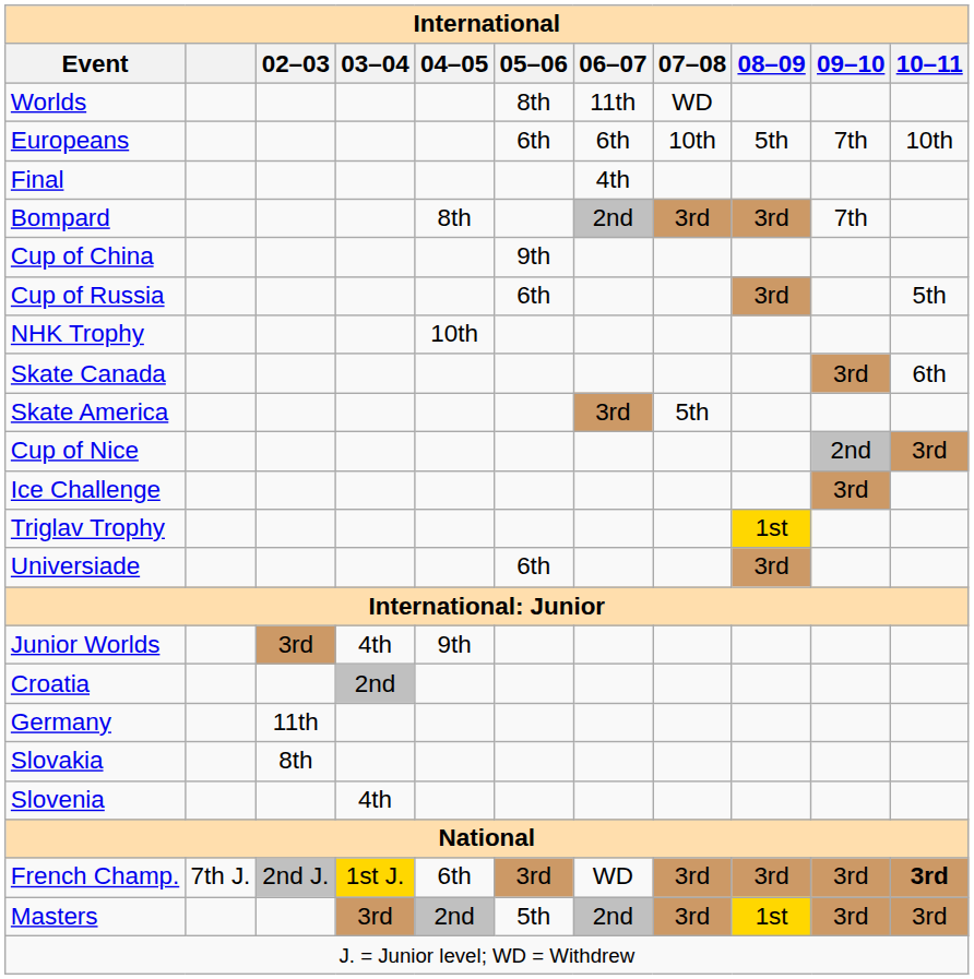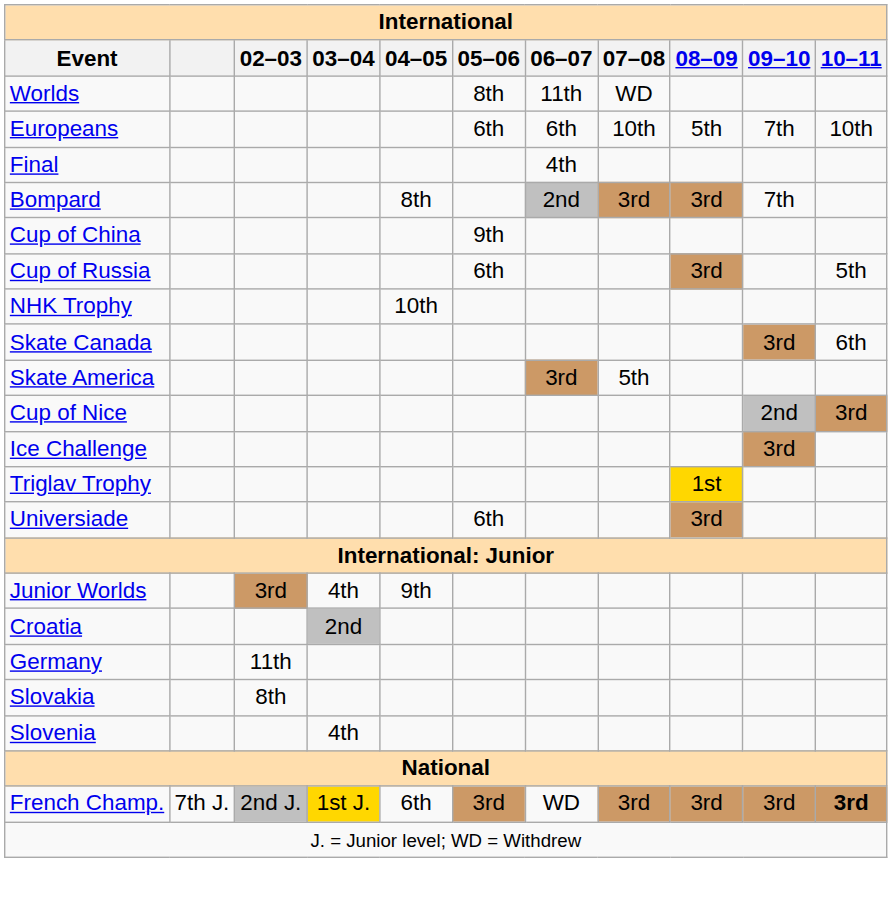- row: Masters | 3rd | 2nd | 5th | 2nd | 3rd | 1st | 3rd | 3rd
